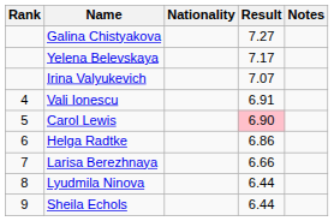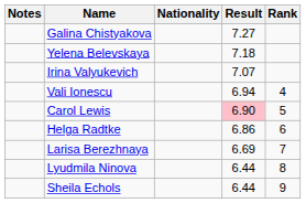columns swapped: Rank <-> Notes
Yelena Belevskaya | Result: 7.17 -> 7.18
Vali Ionescu | Result: 6.91 -> 6.94
Larisa Berezhnaya | Result: 6.66 -> 6.69
